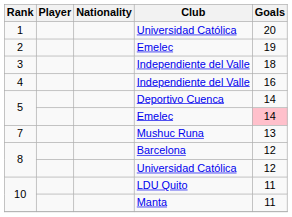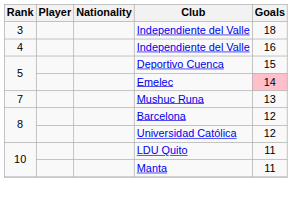- row: 1 | Universidad Católica | 20
- row: 2 | Emelec | 19
5 / Deportivo Cuenca | Goals: 14 -> 15
